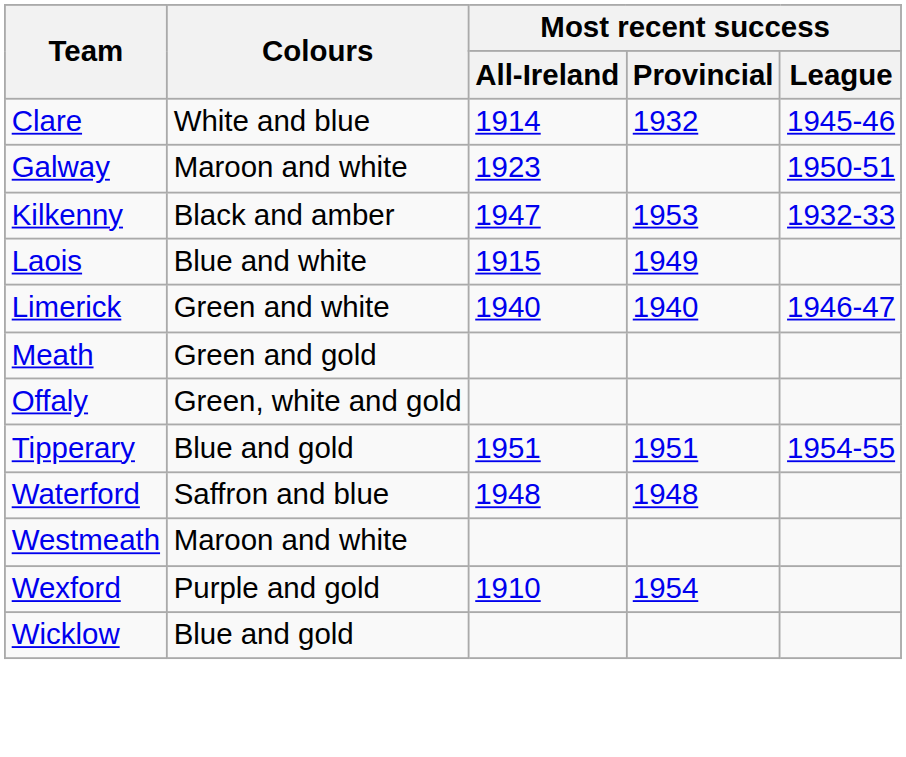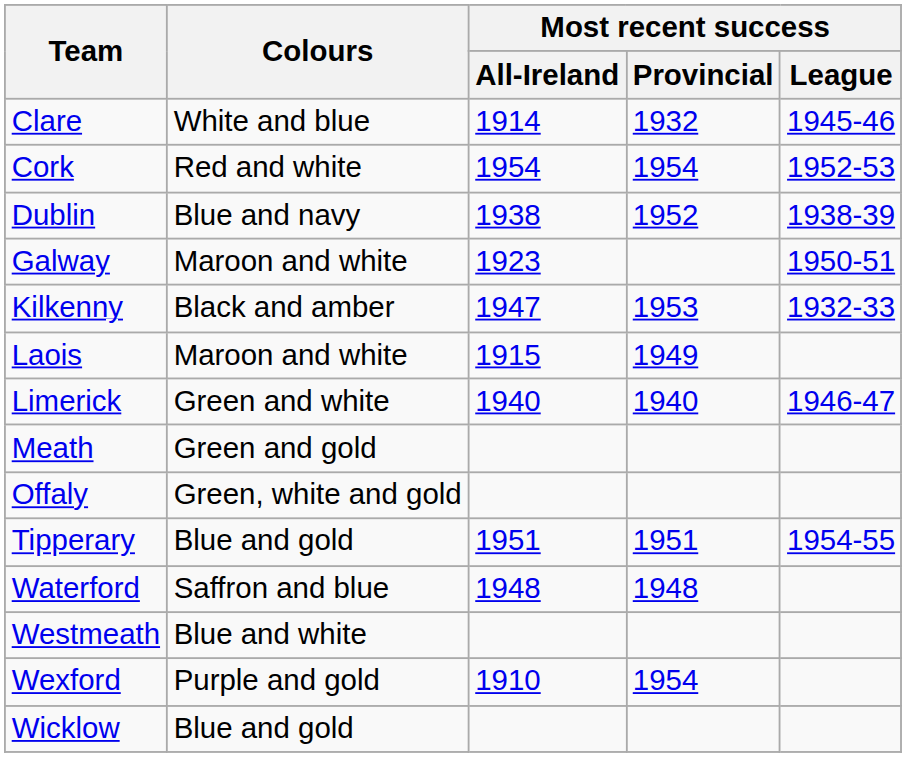+ row: Cork | Red and white | 1954 | 1954 | 1952-53
+ row: Dublin | Blue and navy | 1938 | 1952 | 1938-39
Laois | Colours: Blue and white -> Maroon and white
Westmeath | Colours: Maroon and white -> Blue and white
